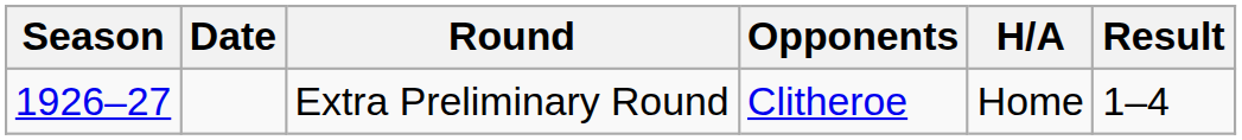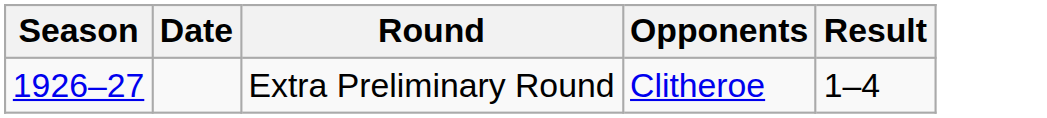- column: H/A | Home
